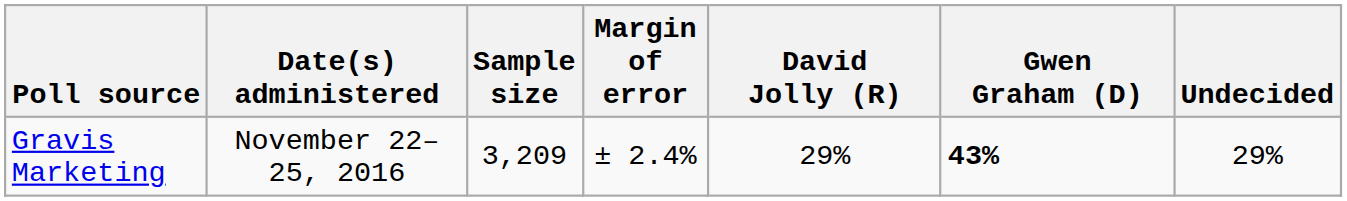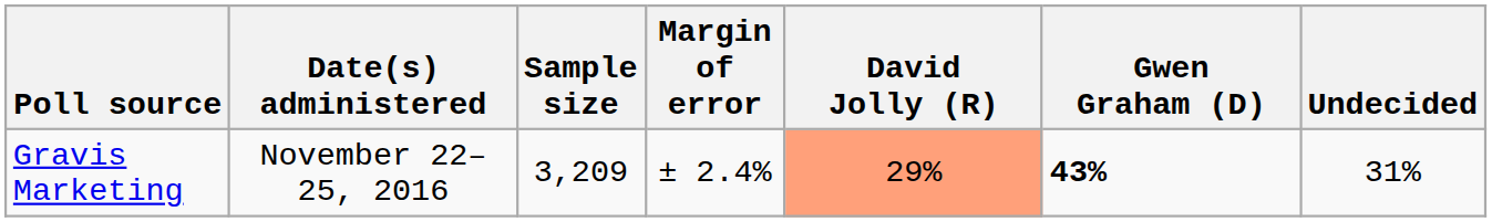Gravis Marketing | David Jolly (R): no background -> lightsalmon background
Gravis Marketing | Undecided: 29% -> 31%
